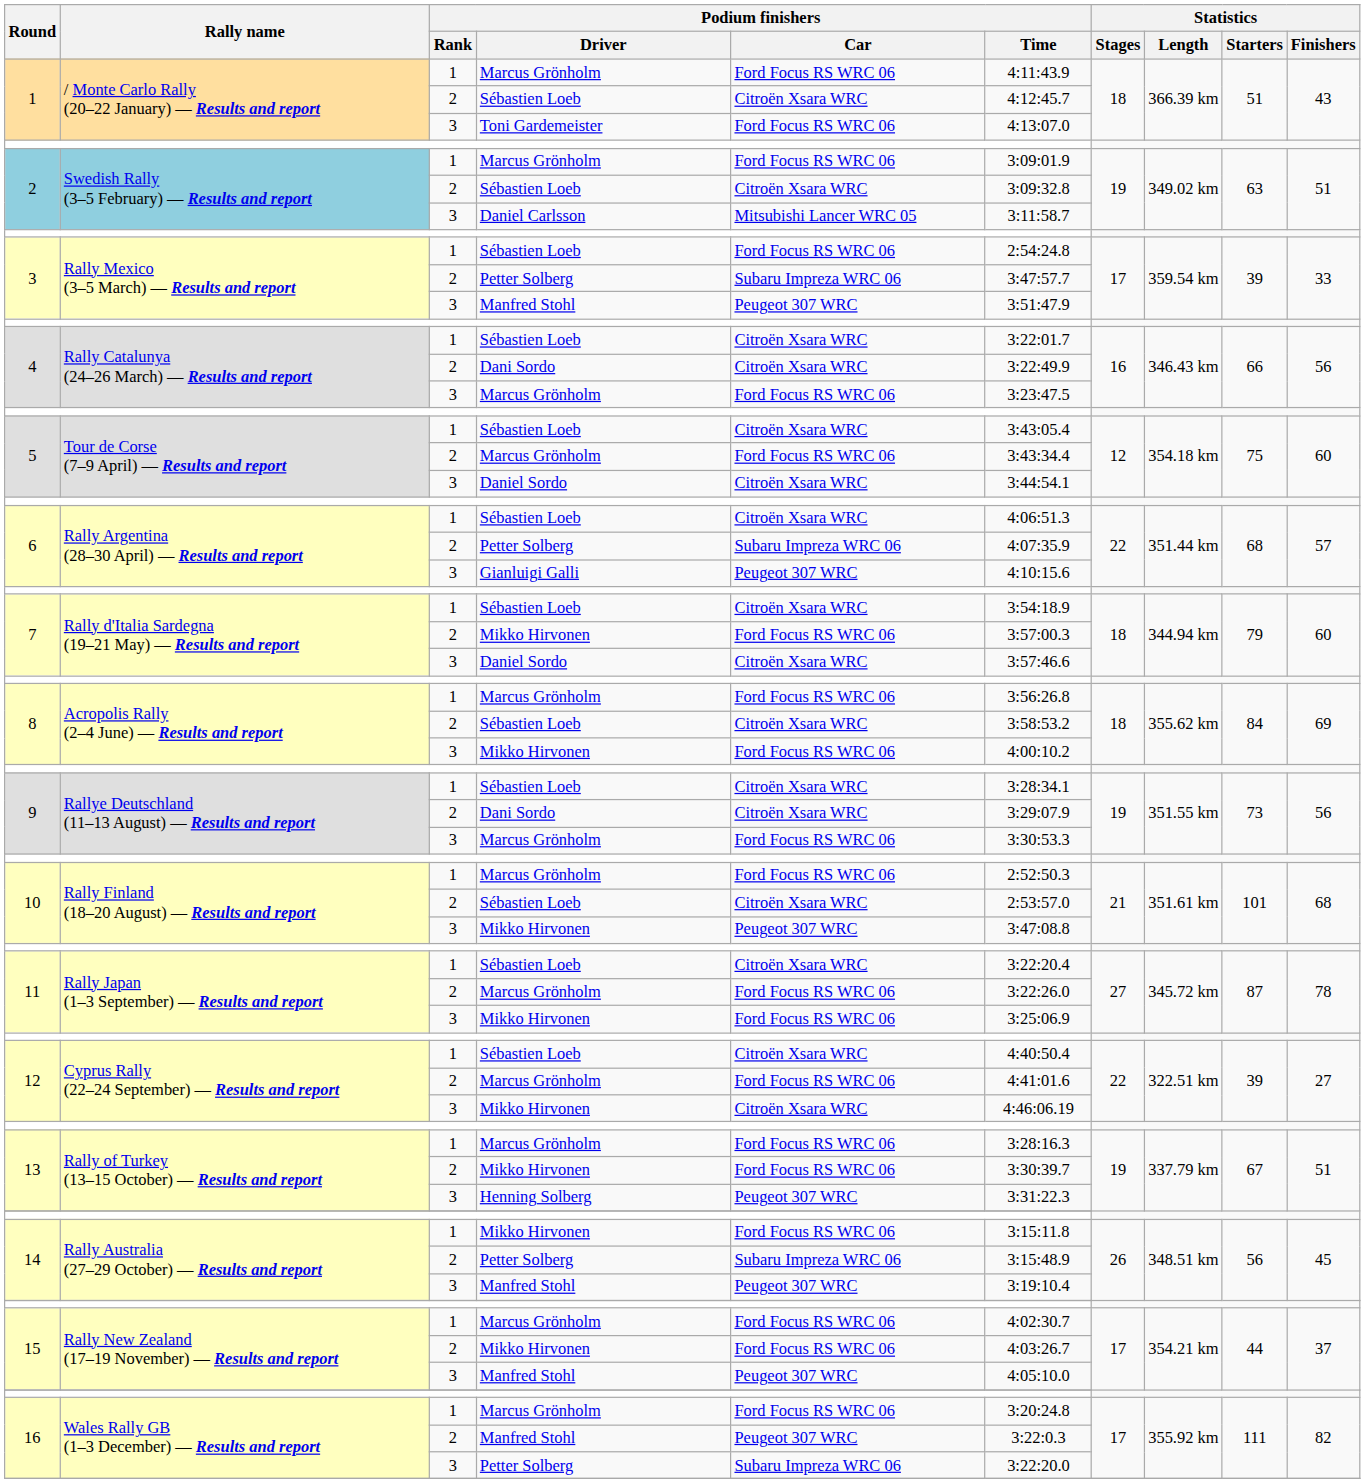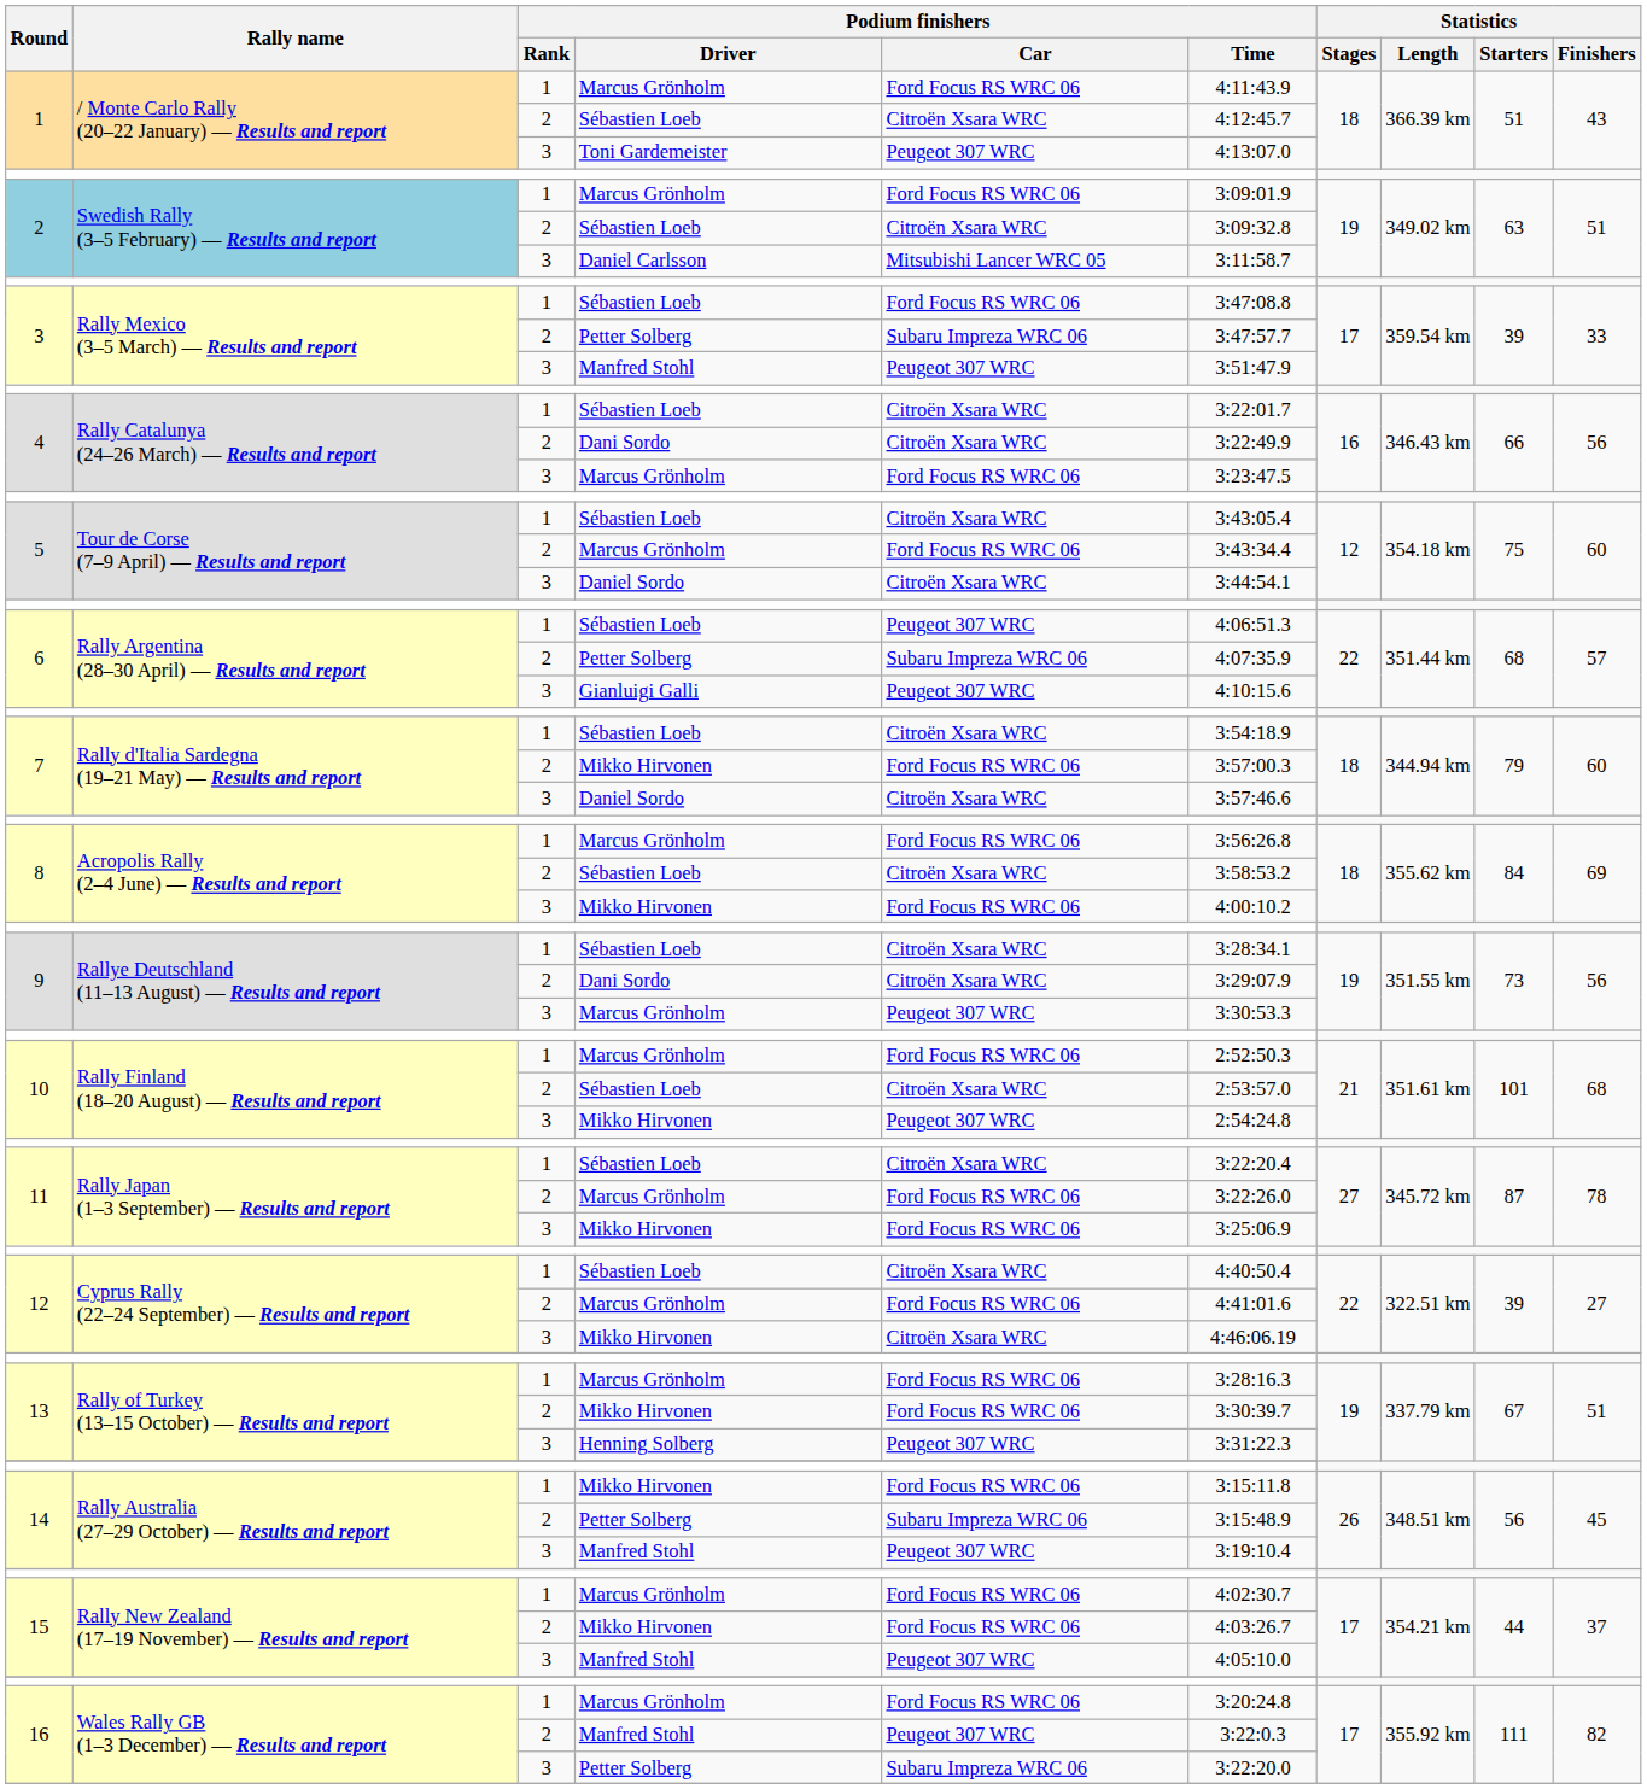1 / Toni Gardemeister | Podium finishers / Car: Ford Focus RS WRC 06 -> Peugeot 307 WRC
3 / Sébastien Loeb | Podium finishers / Time: 2:54:24.8 -> 3:47:08.8
6 / Sébastien Loeb | Podium finishers / Car: Citroën Xsara WRC -> Peugeot 307 WRC
9 / Marcus Grönholm | Podium finishers / Car: Ford Focus RS WRC 06 -> Peugeot 307 WRC
10 / Mikko Hirvonen | Podium finishers / Time: 3:47:08.8 -> 2:54:24.8
